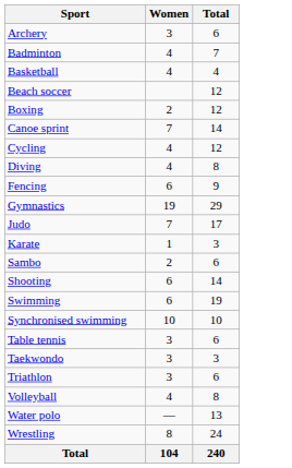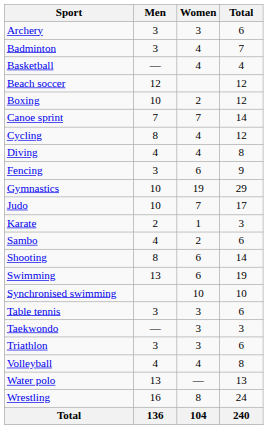+ column: Men | 3 | 3 | — | 12 | 10 | 7 | 8 | 4 | 3 | 10 | 10 | 2 | 4 | 8 | 13 | 3 | — | 3 | 4 | 13 | 16 | 136
